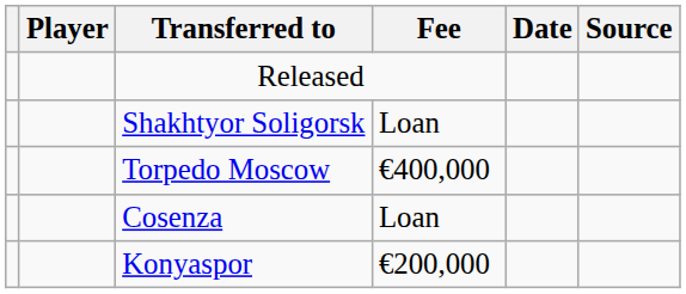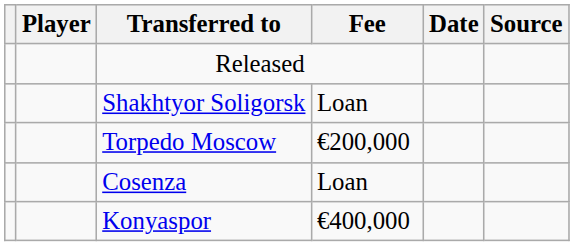Torpedo Moscow | Fee: €400,000 -> €200,000
Konyaspor | Fee: €200,000 -> €400,000
